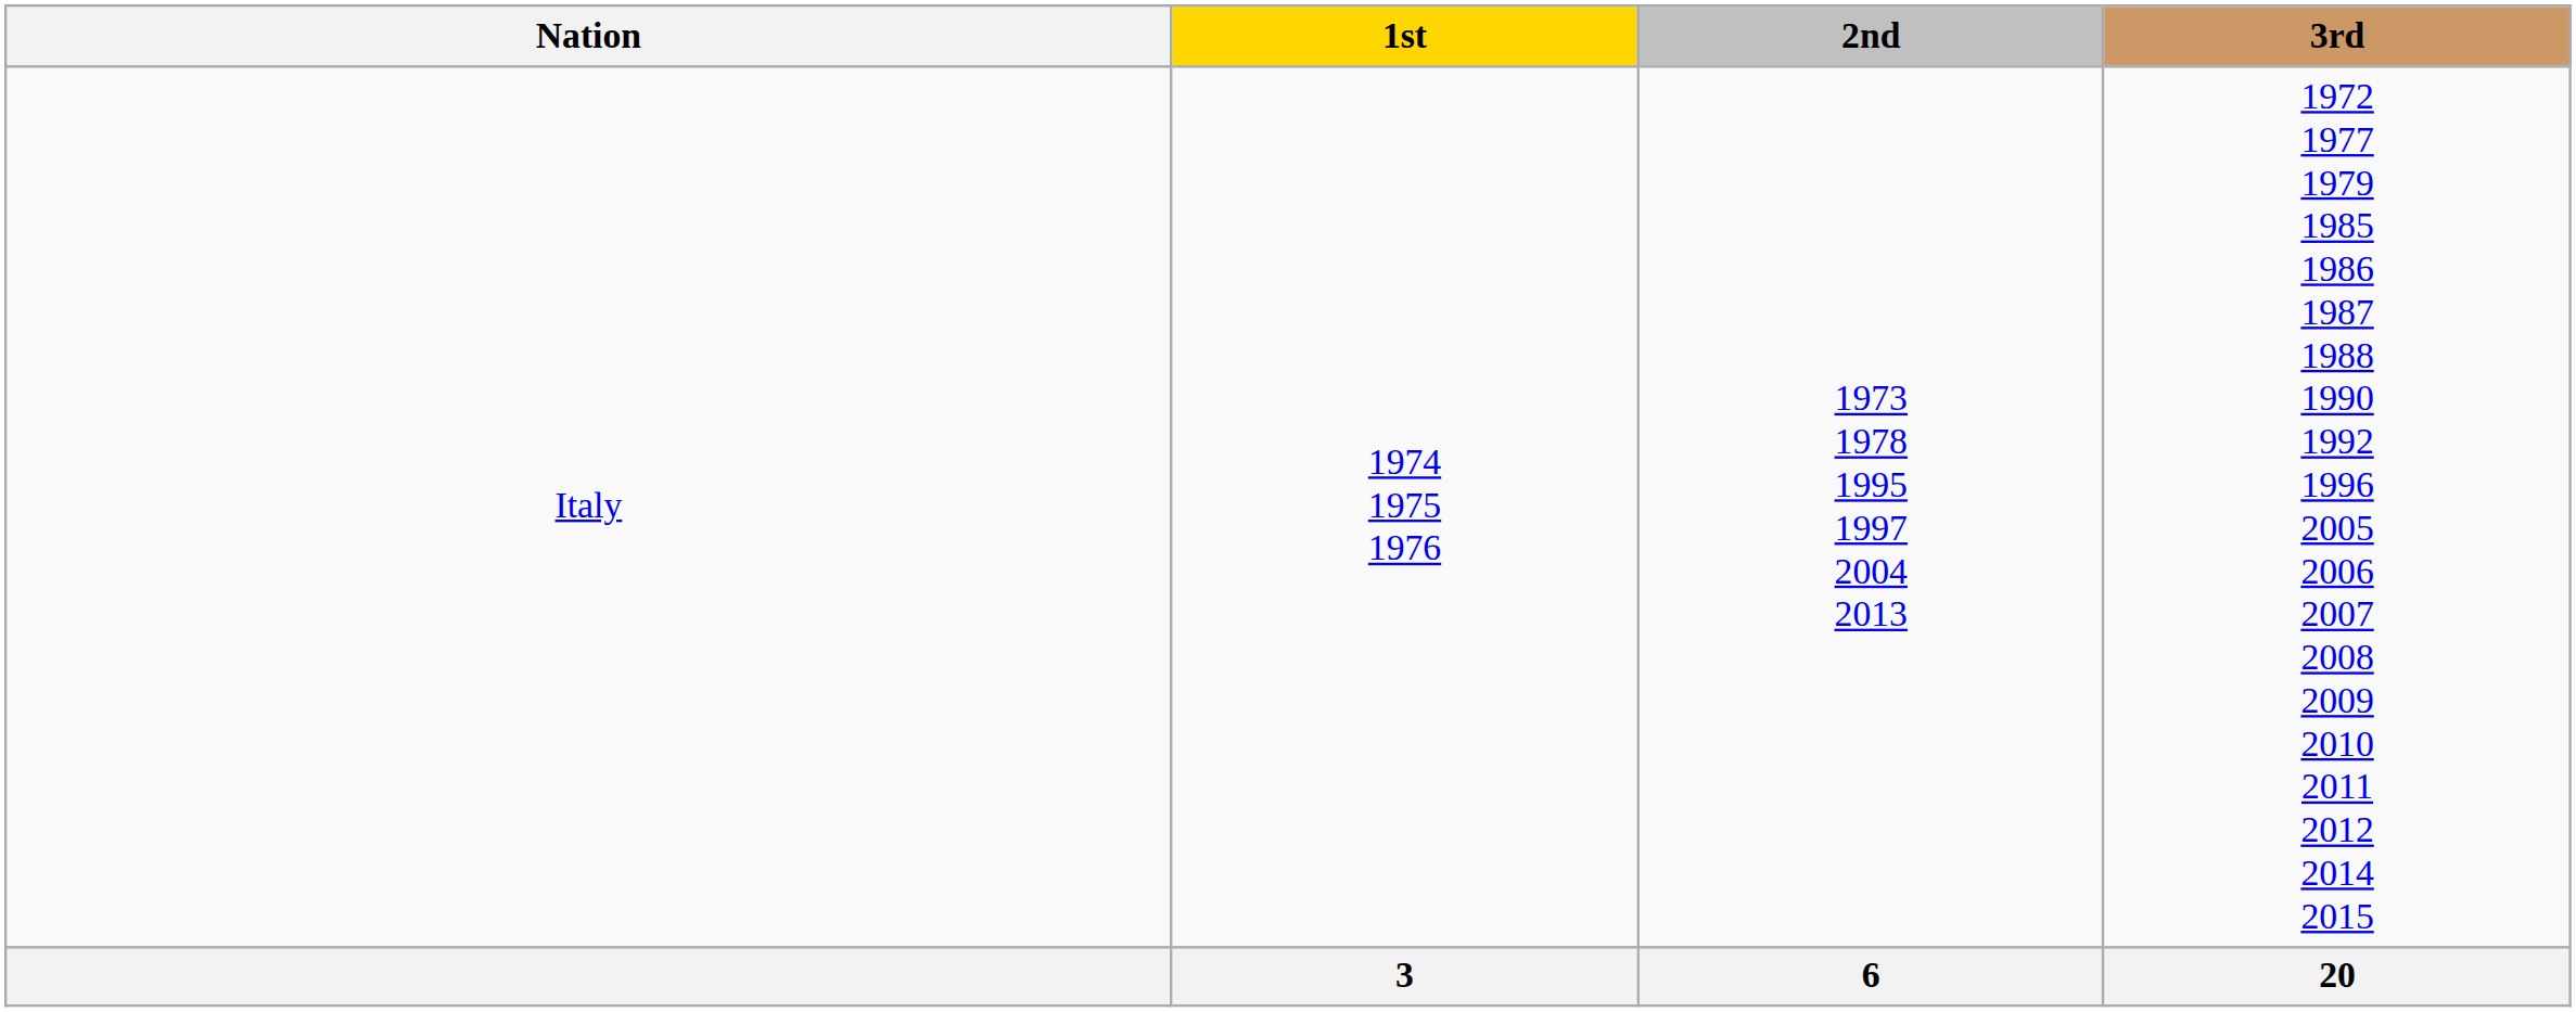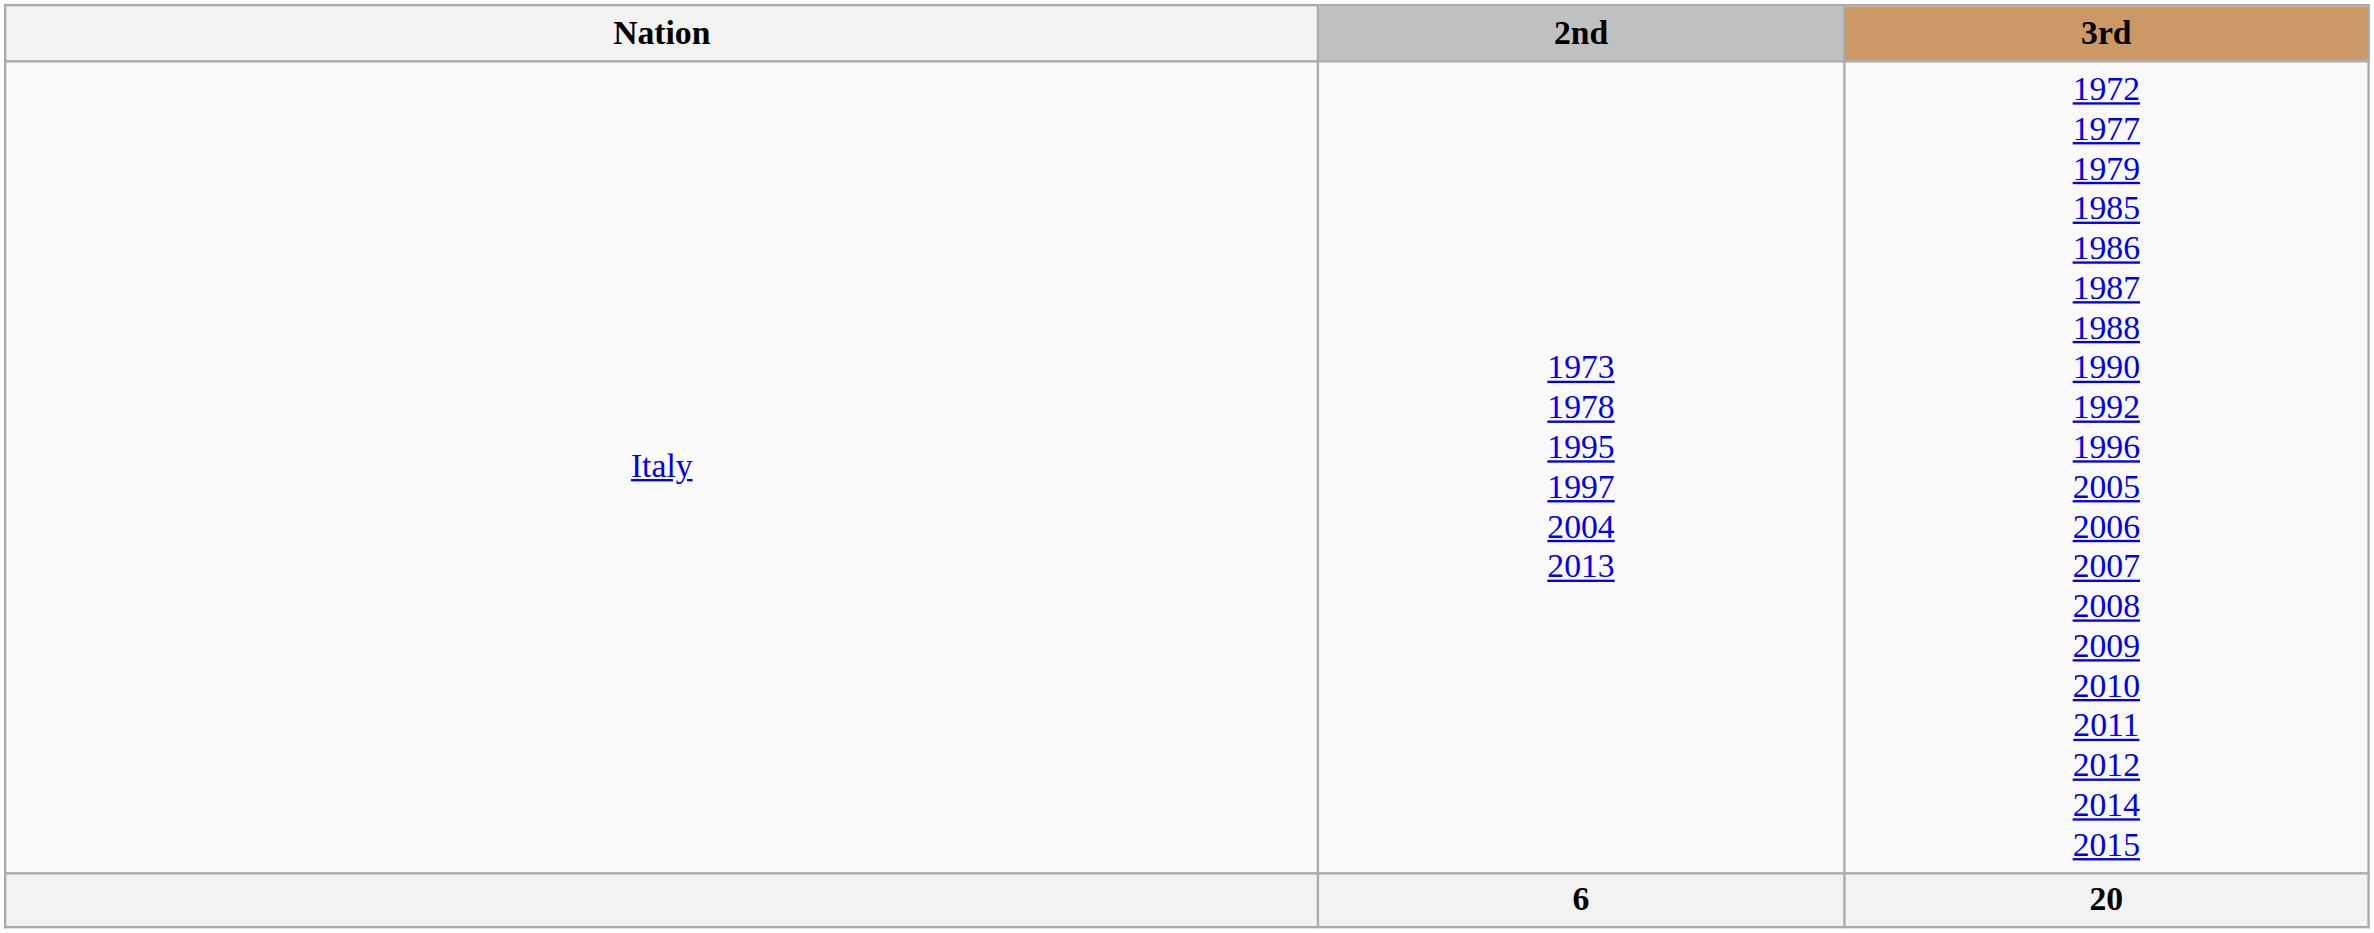- column: 1st | 1974 1975 1976 | 3
